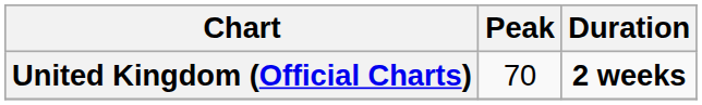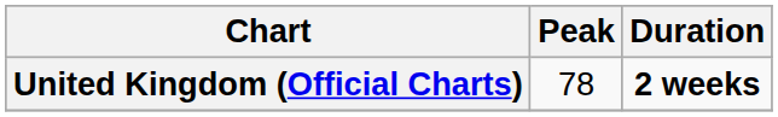United Kingdom (Official Charts) | Peak: 70 -> 78
